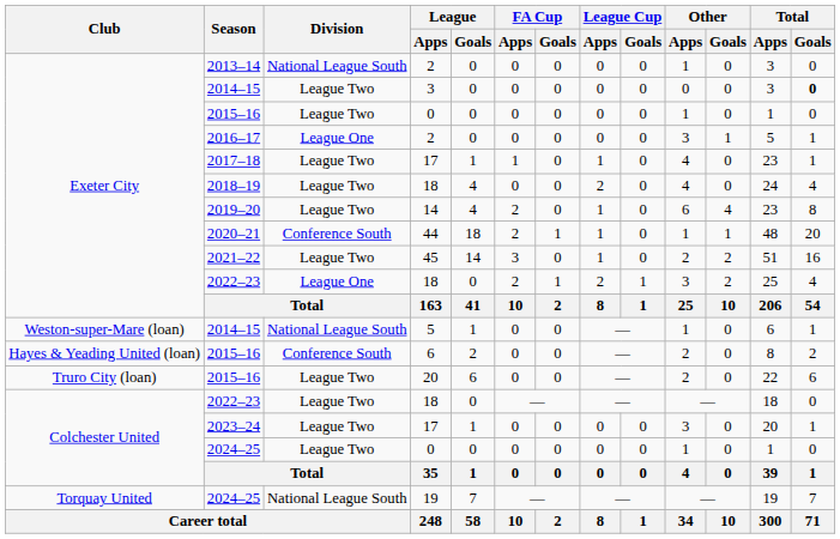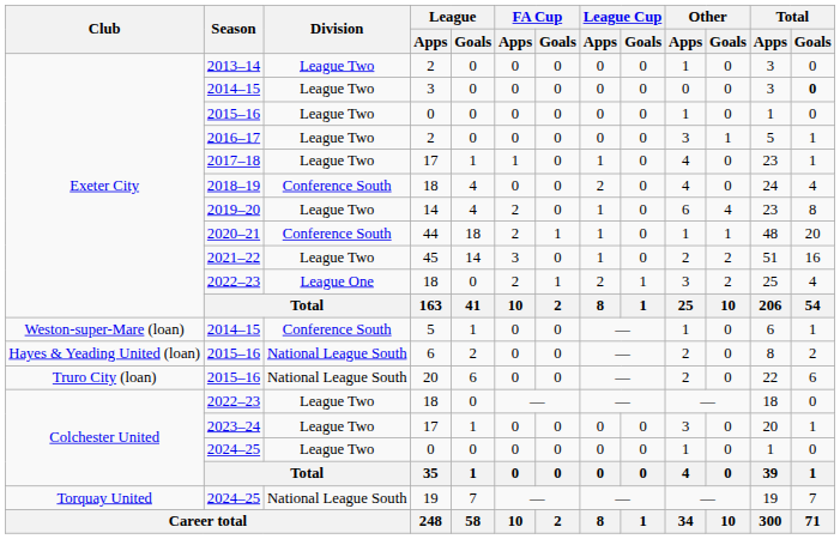2013–14 | Division: National League South -> League Two
2016–17 | Division: League One -> League Two
2018–19 | Division: League Two -> Conference South
Weston-super-Mare (loan) / 2014–15 | Division: National League South -> Conference South
Hayes & Yeading United (loan) / 2015–16 | Division: Conference South -> National League South
Truro City (loan) / 2015–16 | Division: League Two -> National League South
